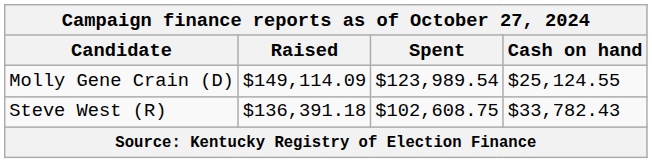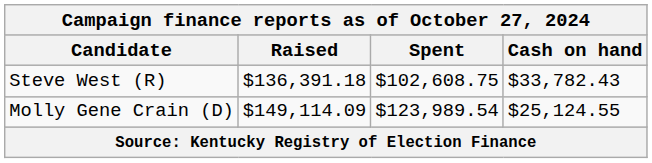rows swapped: Molly Gene Crain (D) <-> Steve West (R)
